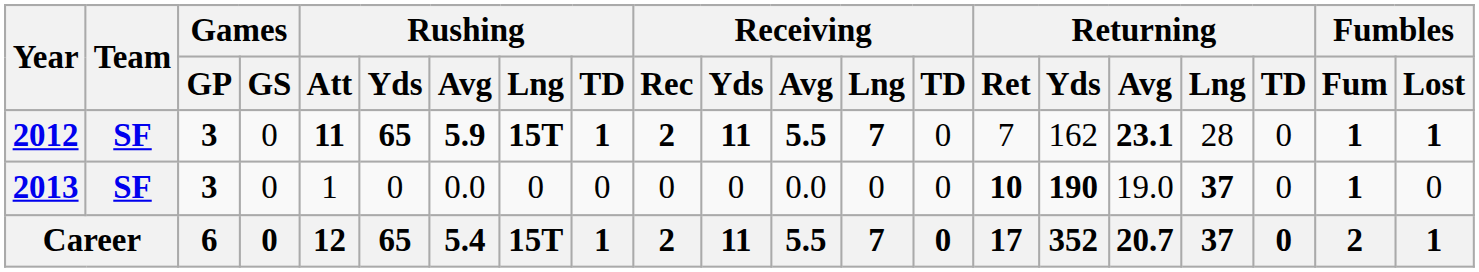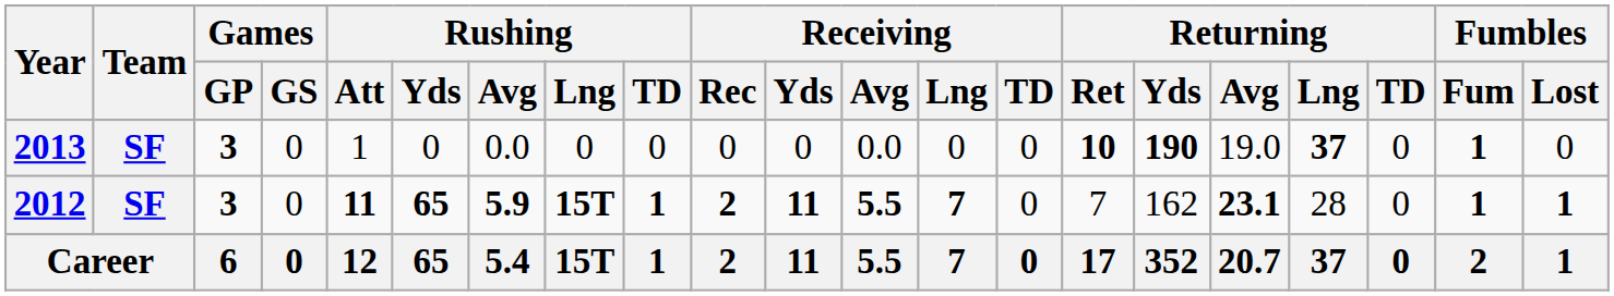rows swapped: 2012 <-> 2013
